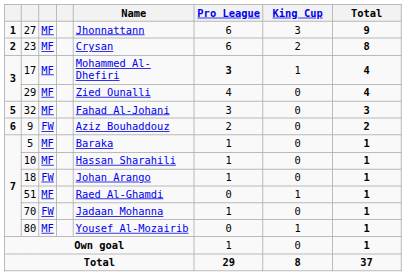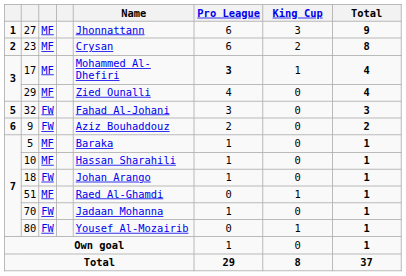32 | column 3: MF -> FW
80 | column 3: MF -> FW
